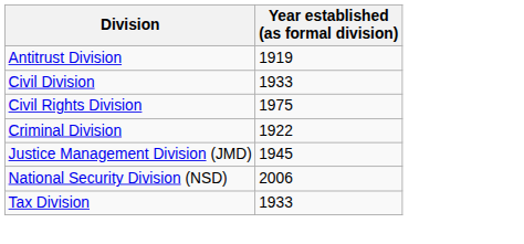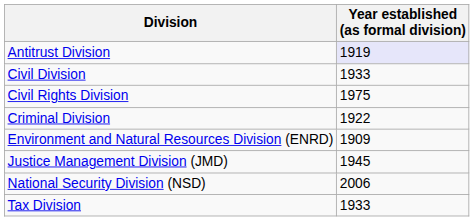Antitrust Division | Year established (as formal division): no background -> lavender background
+ row: Environment and Natural Resources Division (ENRD) | 1909
